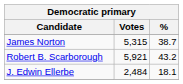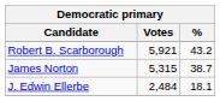rows swapped: Robert B. Scarborough <-> James Norton
